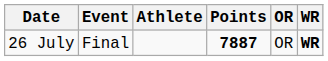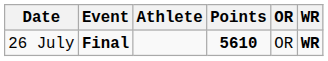26 July | Event: normal -> bold
26 July | Points: 7887 -> 5610
